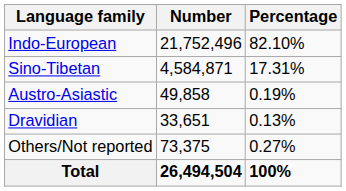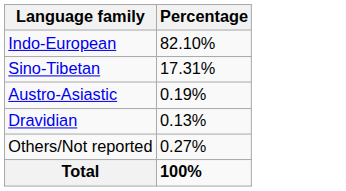- column: Number | 21,752,496 | 4,584,871 | 49,858 | 33,651 | 73,375 | 26,494,504
